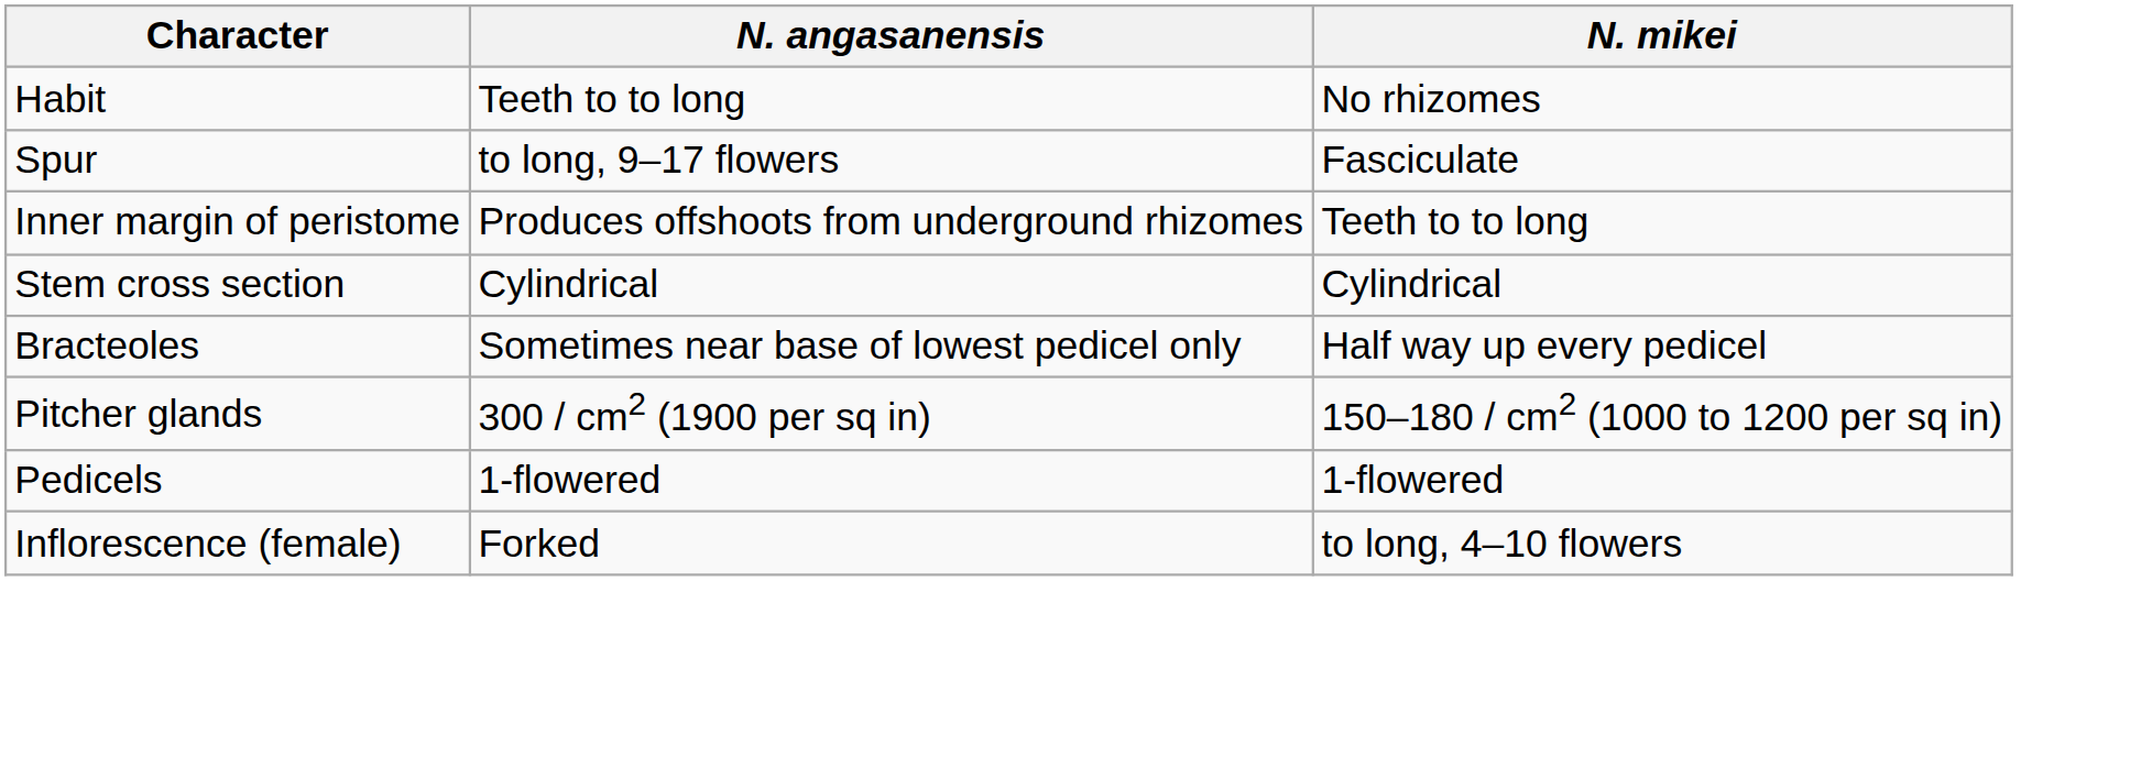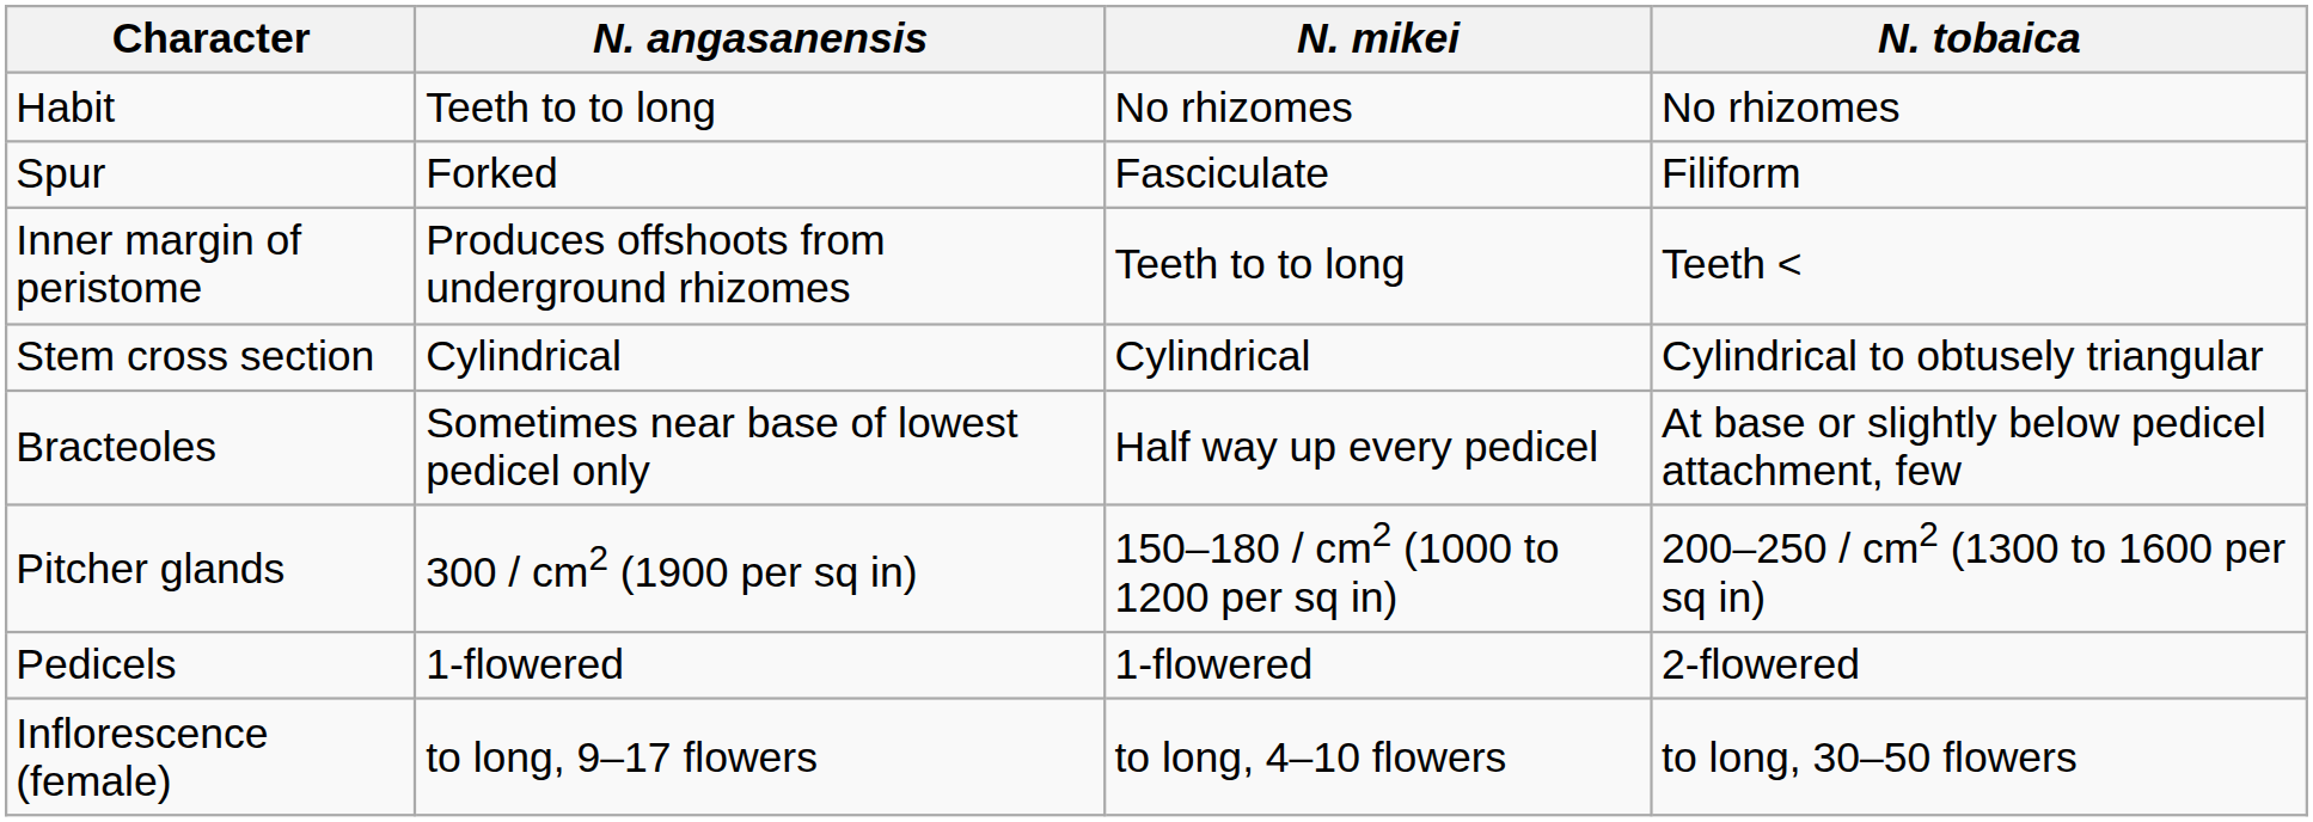+ column: N. tobaica | No rhizomes | Filiform | Teeth < | Cylindrical to obtusely triangular | At base or slightly below pedicel attachment, few | 200–250 / cm2 (1300 to 1600 per sq in) | 2-flowered | to long, 30–50 flowers
Spur | N. angasanensis: to long, 9–17 flowers -> Forked
Inflorescence (female) | N. angasanensis: Forked -> to long, 9–17 flowers
